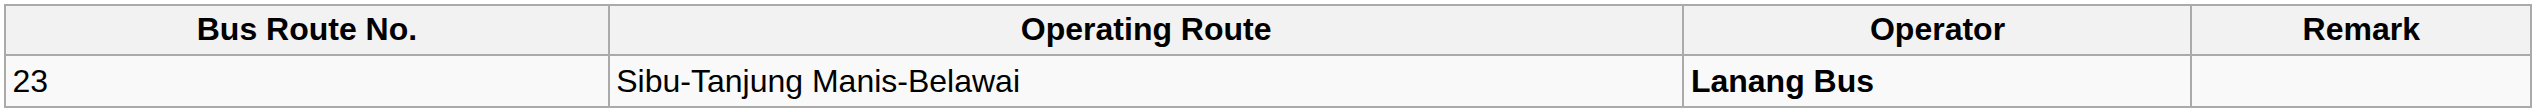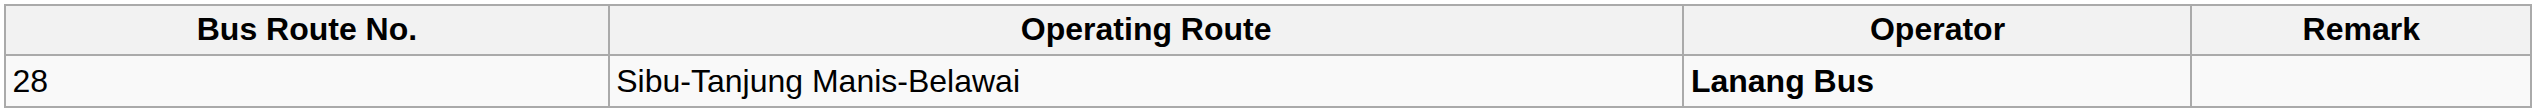Sibu-Tanjung Manis-Belawai | Bus Route No.: 23 -> 28
